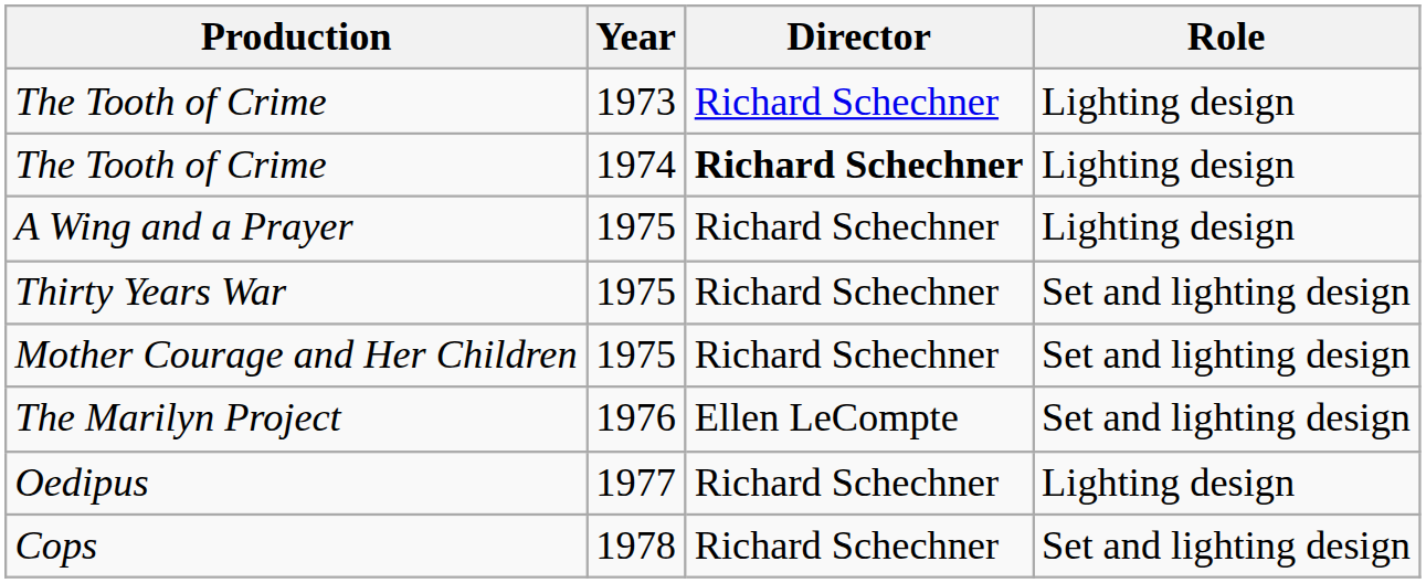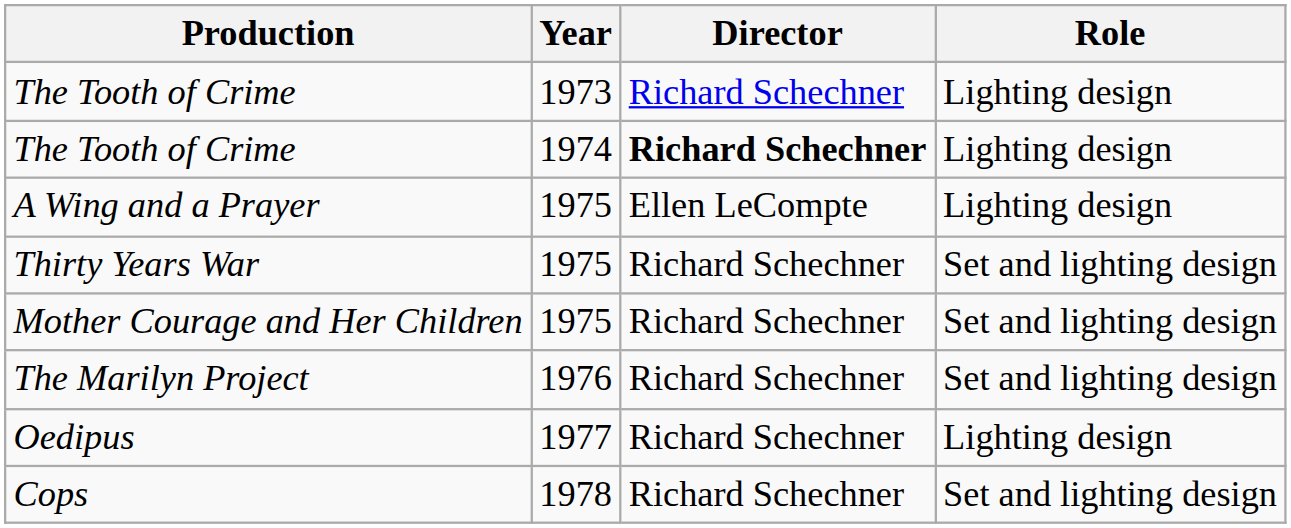A Wing and a Prayer | Director: Richard Schechner -> Ellen LeCompte
The Marilyn Project | Director: Ellen LeCompte -> Richard Schechner
